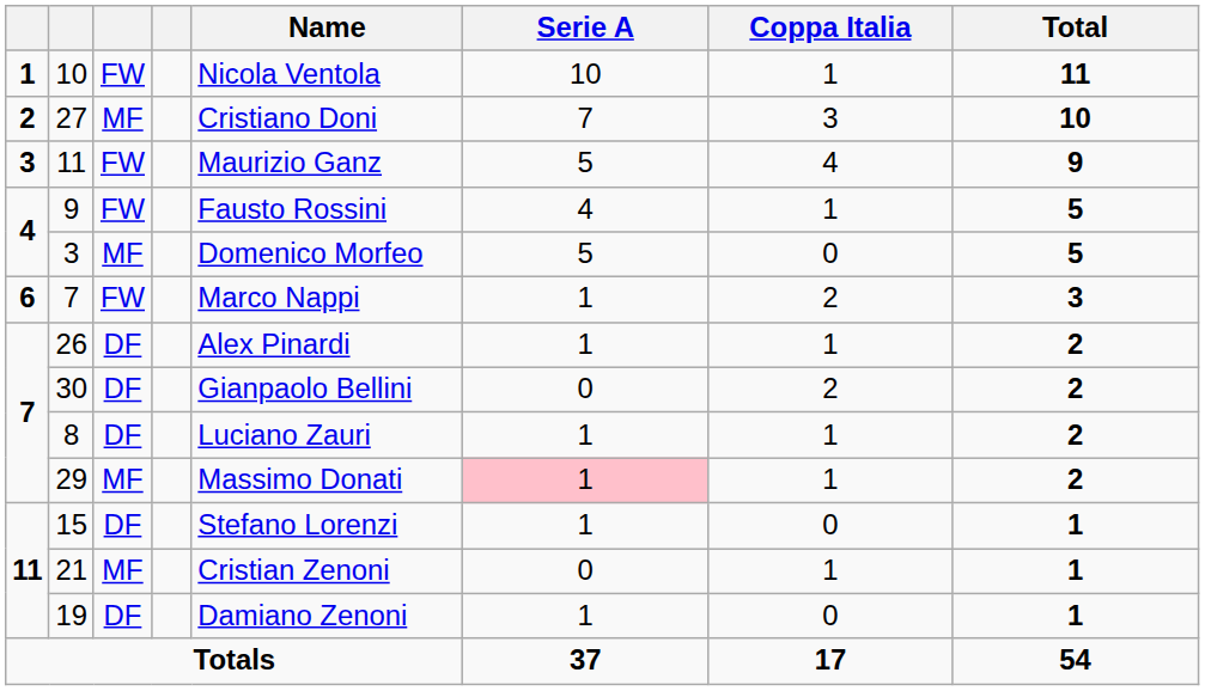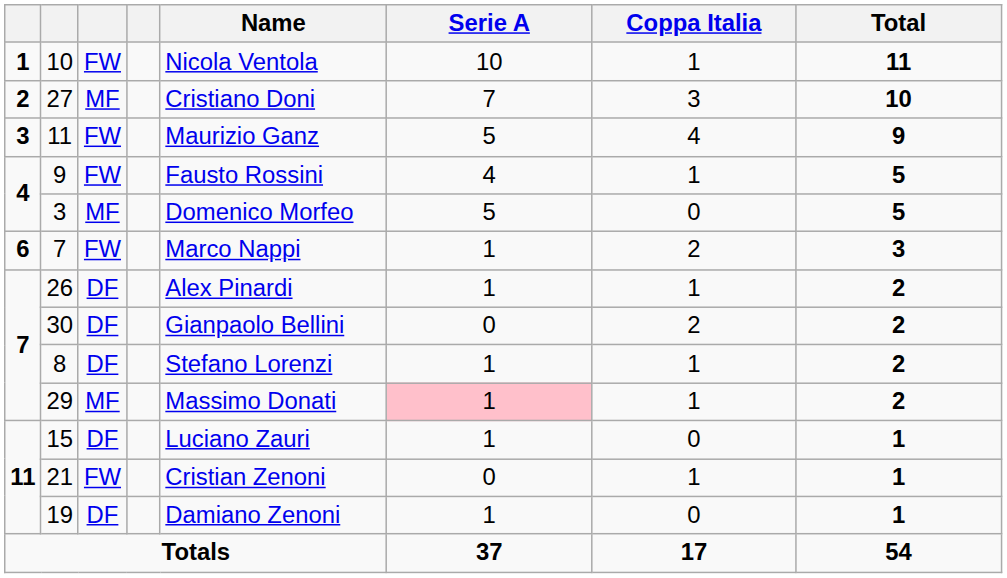8 | Name: Luciano Zauri -> Stefano Lorenzi
15 | Name: Stefano Lorenzi -> Luciano Zauri
21 | column 3: MF -> FW
